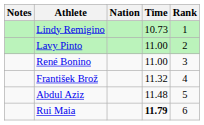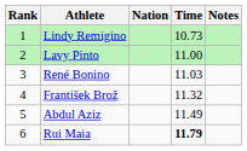columns swapped: Rank <-> Notes
René Bonino | Time: 11.00 -> 11.03
Abdul Aziz | Time: 11.48 -> 11.49
